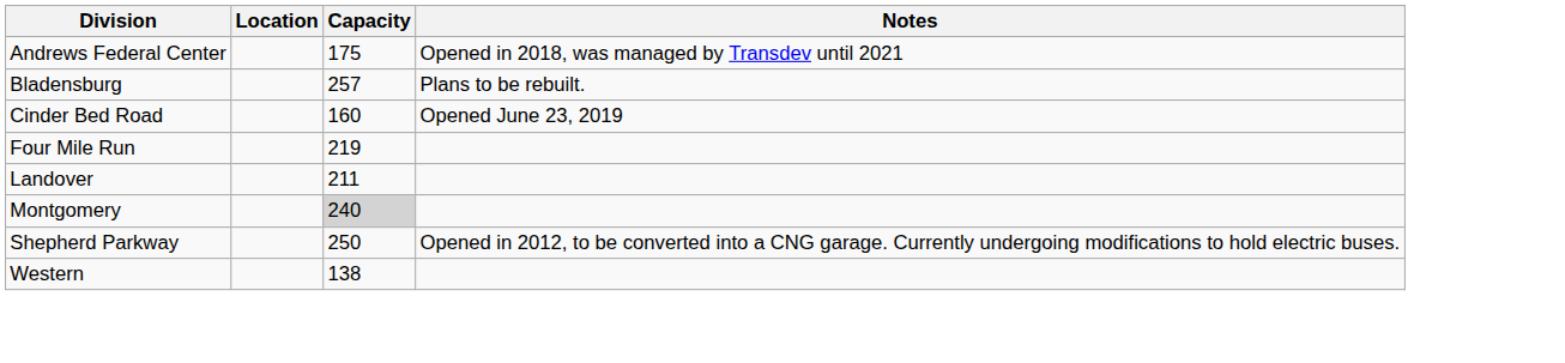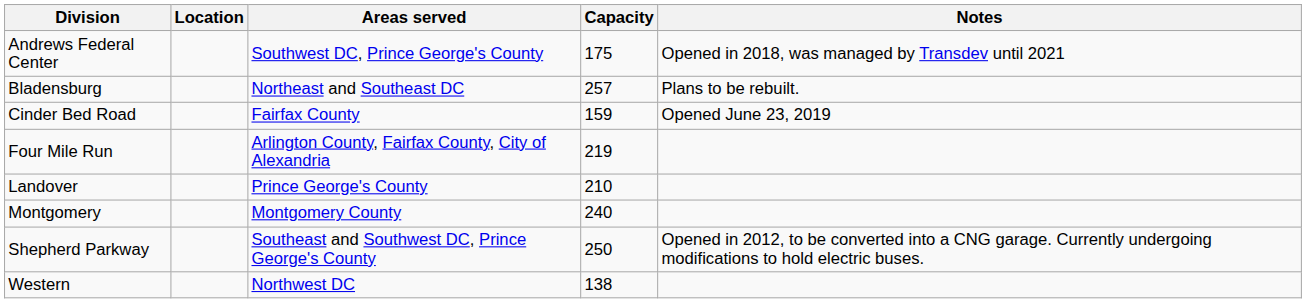+ column: Areas served | Southwest DC, Prince George's County | Northeast and Southeast DC | Fairfax County | Arlington County, Fairfax County, City of Alexandria | Prince George's County | Montgomery County | Southeast and Southwest DC, Prince George's County | Northwest DC
Cinder Bed Road | Capacity: 160 -> 159
Landover | Capacity: 211 -> 210
Montgomery | Capacity: lightgrey background -> no background
